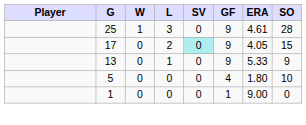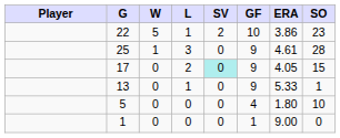+ row: 22 | 5 | 1 | 2 | 10 | 3.86 | 23
13 | SO: 9 -> 1
